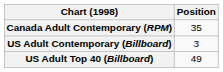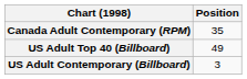rows swapped: US Adult Contemporary (Billboard) <-> US Adult Top 40 (Billboard)
